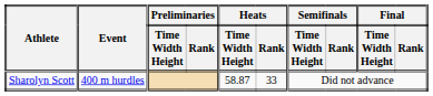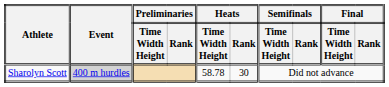Sharolyn Scott | Event: no background -> lightgrey background
Sharolyn Scott | Heats / Time Width Height: 58.87 -> 58.78
Sharolyn Scott | Heats / Rank: 33 -> 30
